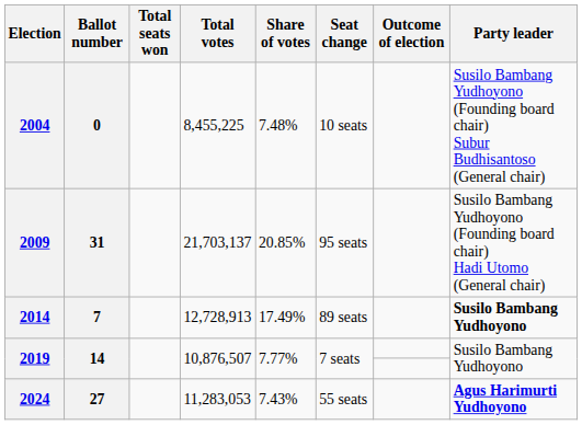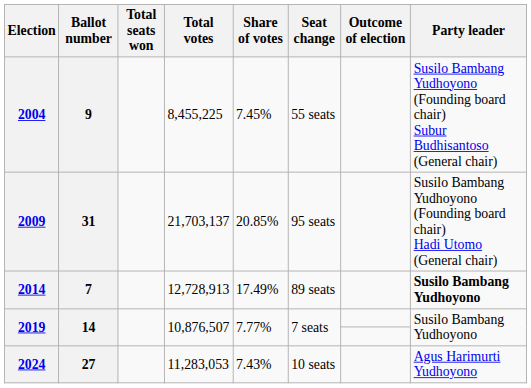2004 | Ballot number: 0 -> 9
2004 | Share of votes: 7.48% -> 7.45%
2004 | Seat change: 10 seats -> 55 seats
2024 | Seat change: 55 seats -> 10 seats
2024 | Party leader: bold -> normal
